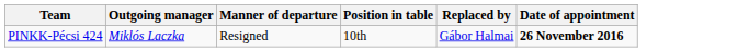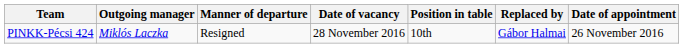+ column: Date of vacancy | 28 November 2016
PINKK-Pécsi 424 | Date of appointment: bold -> normal
